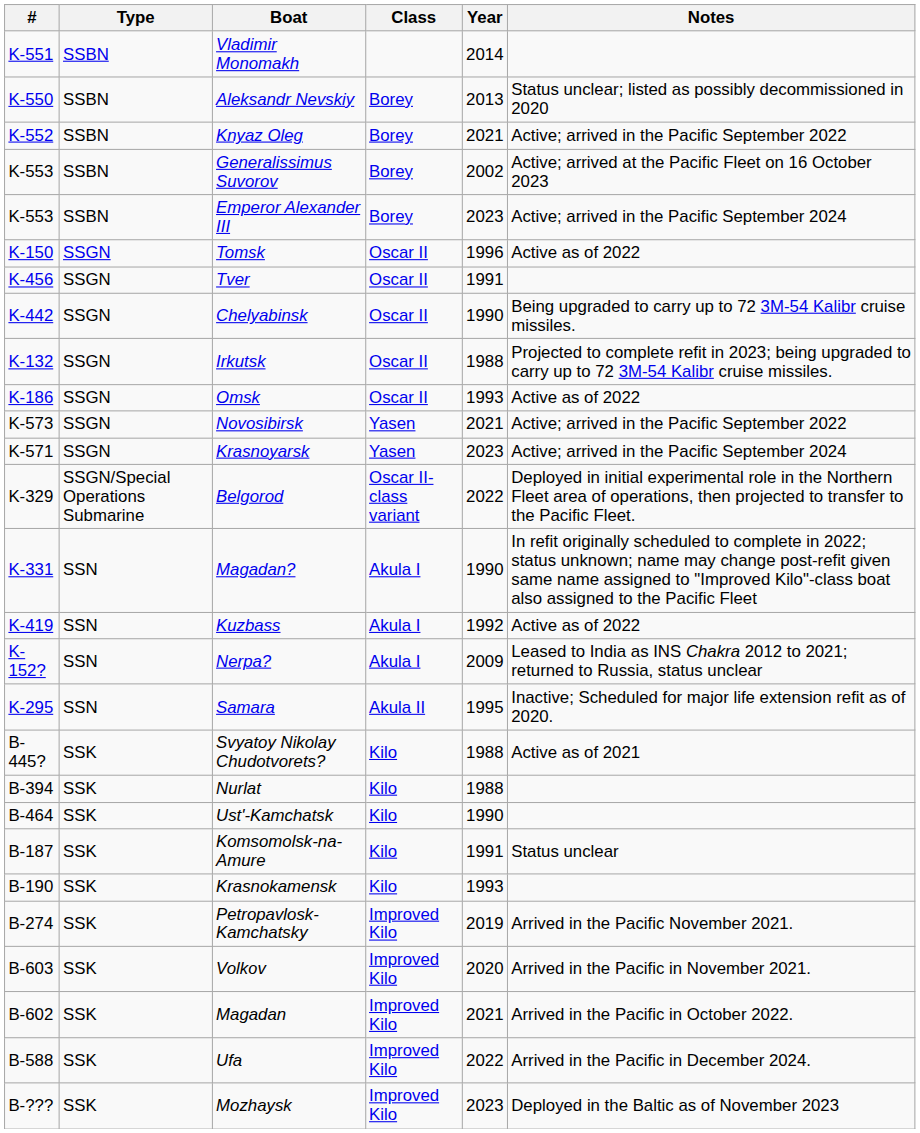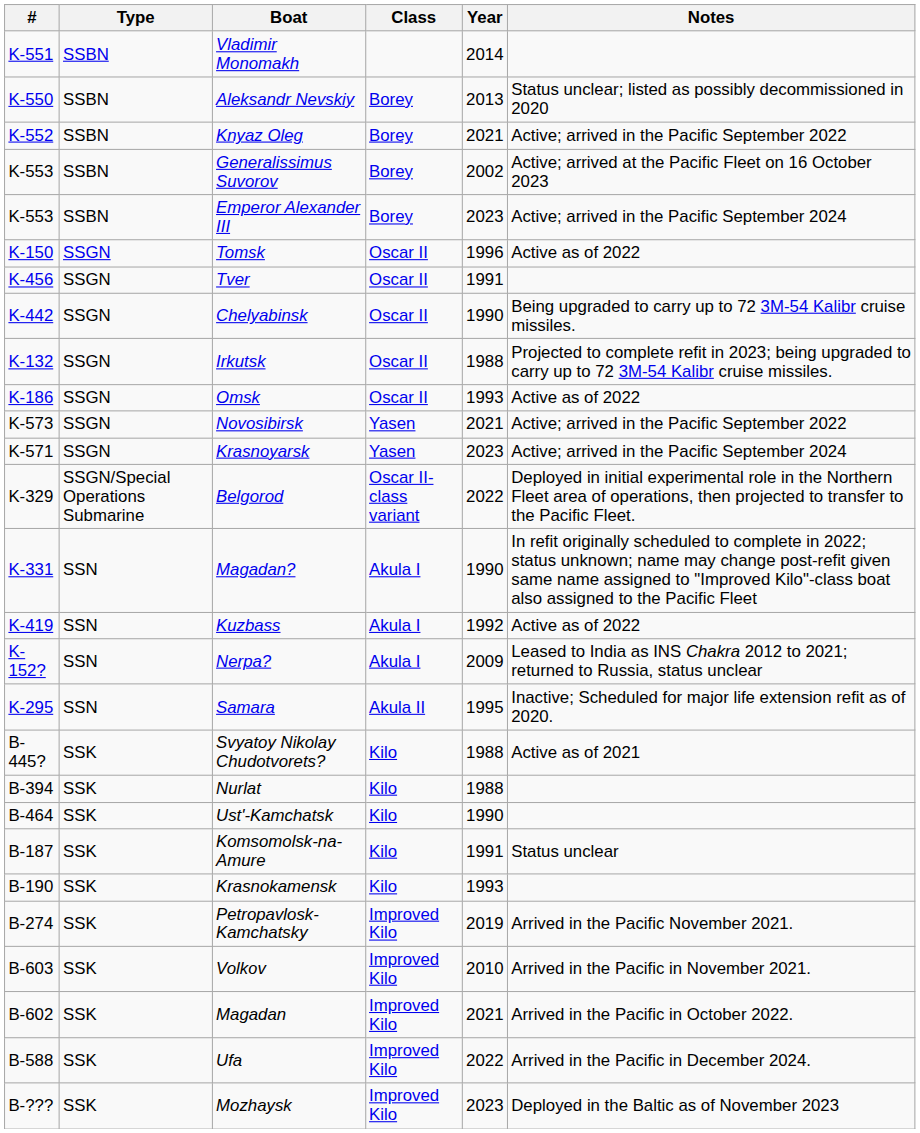Volkov | Year: 2020 -> 2010
